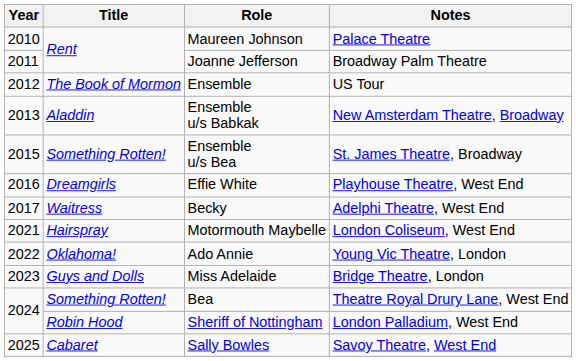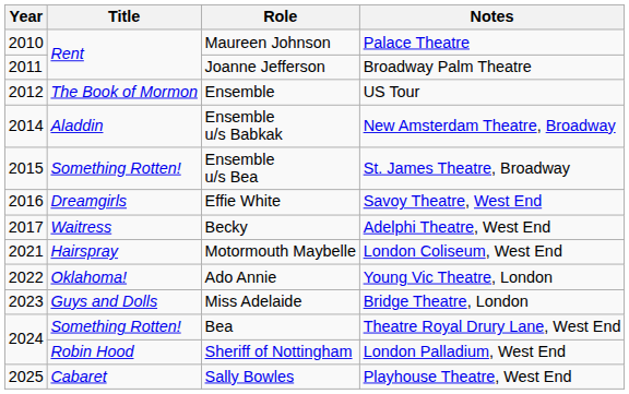Ensemble u/s Babkak | Year: 2013 -> 2014
Effie White | Notes: Playhouse Theatre, West End -> Savoy Theatre, West End
Sally Bowles | Notes: Savoy Theatre, West End -> Playhouse Theatre, West End
